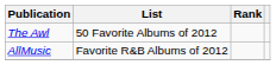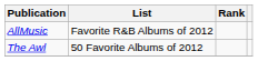rows swapped: The Awl <-> AllMusic
